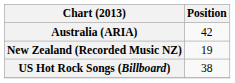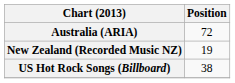Australia (ARIA) | Position: 42 -> 72
